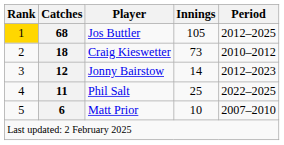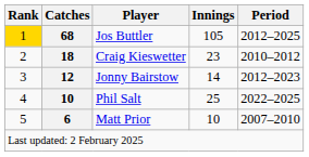Craig Kieswetter | Innings: 73 -> 23
Phil Salt | Catches: 11 -> 10
